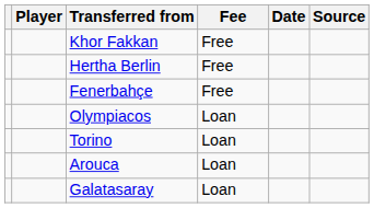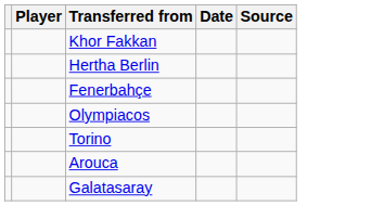- column: Fee | Free | Free | Free | Loan | Loan | Loan | Loan
